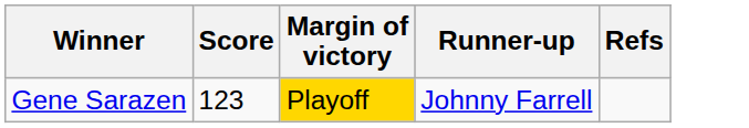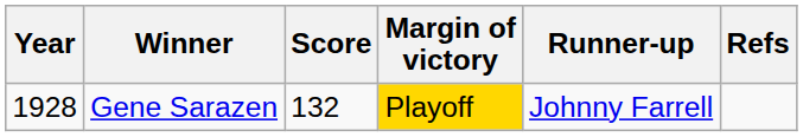+ column: Year | 1928
Gene Sarazen | Score: 123 -> 132
